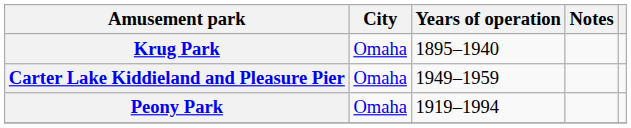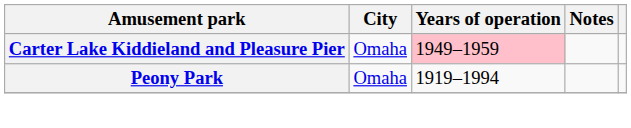- row: Krug Park | Omaha | 1895–1940
Carter Lake Kiddieland and Pleasure Pier | Years of operation: no background -> pink background
